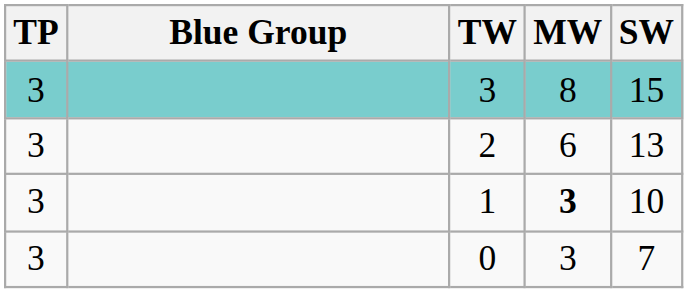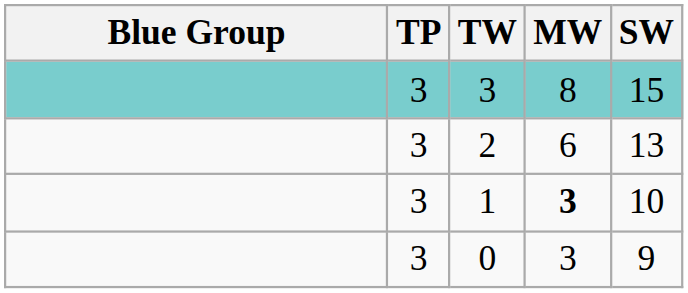columns swapped: Blue Group <-> TP
0 | SW: 7 -> 9
